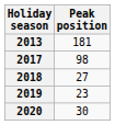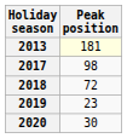2013 | Peak position: no background -> lightyellow background
2018 | Peak position: 27 -> 72
